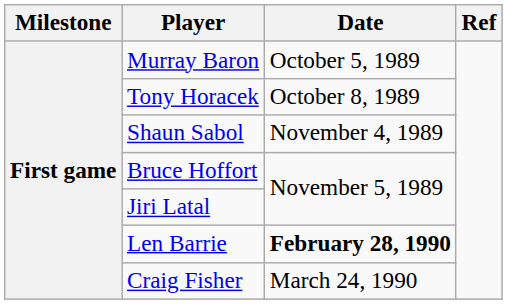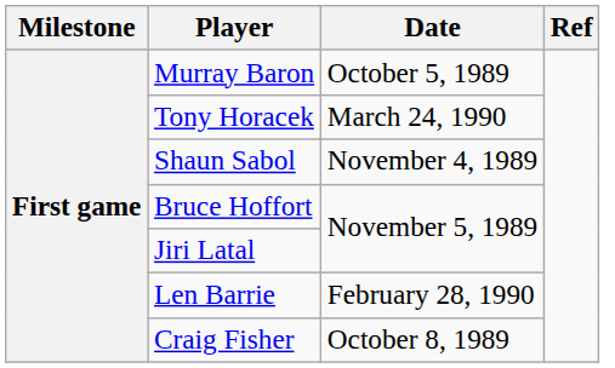Tony Horacek | Date: October 8, 1989 -> March 24, 1990
Len Barrie | Date: bold -> normal
Craig Fisher | Date: March 24, 1990 -> October 8, 1989
